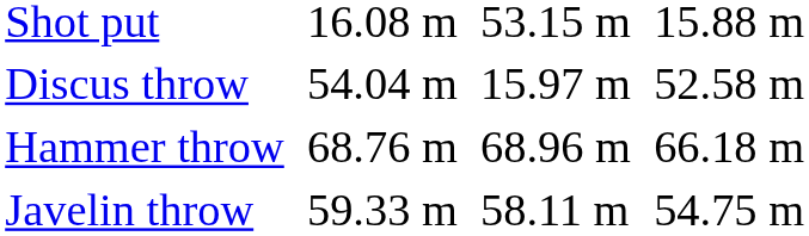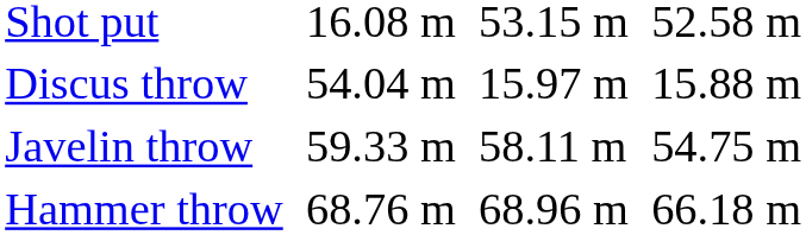Shot put | column 7: 15.88 m -> 52.58 m
Discus throw | column 7: 52.58 m -> 15.88 m
rows swapped: Hammer throw <-> Javelin throw
